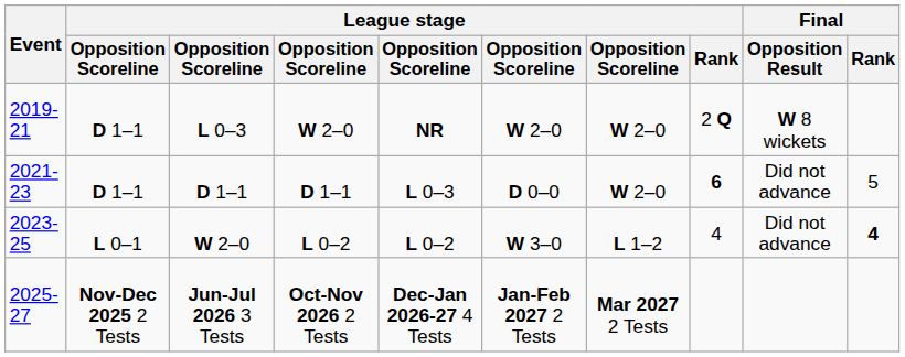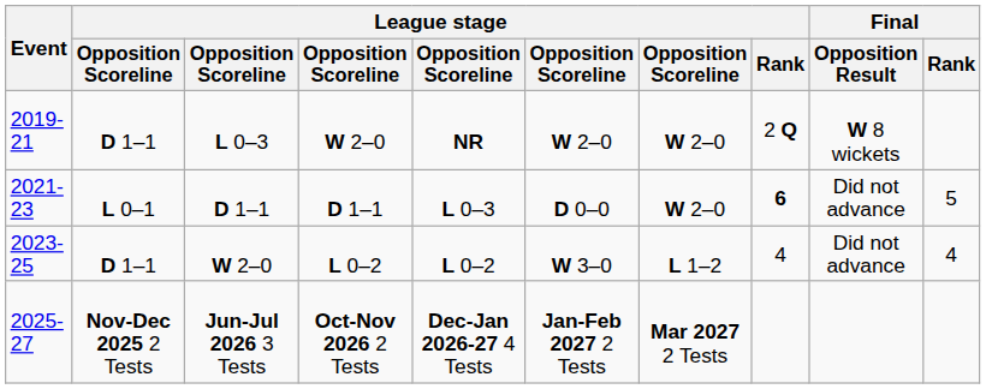2021-23 | column 2: D 1–1 -> L 0–1
2023-25 | column 2: L 0–1 -> D 1–1
2023-25 | Final / Rank: bold -> normal
